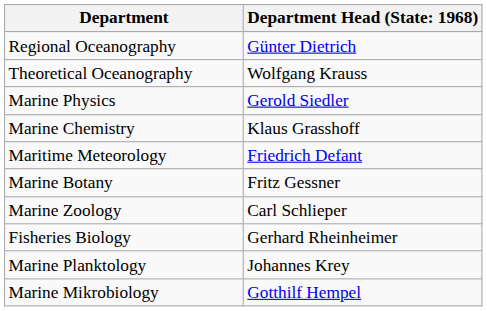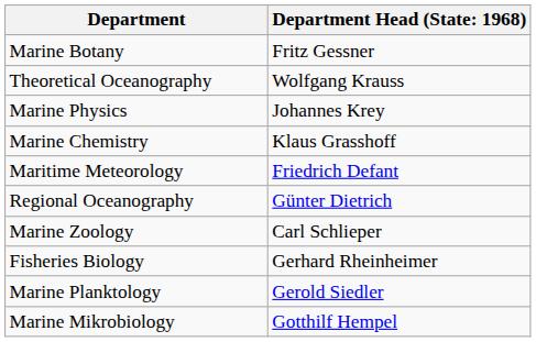rows swapped: Regional Oceanography <-> Marine Botany
Marine Physics | column 2: Gerold Siedler -> Johannes Krey
Marine Planktology | column 2: Johannes Krey -> Gerold Siedler
